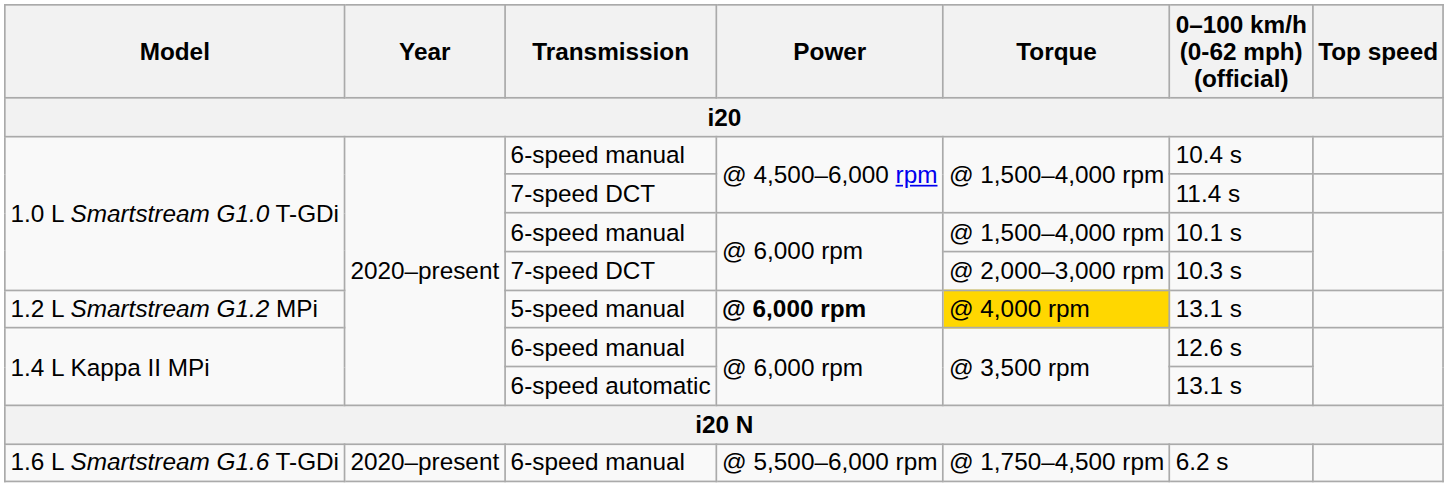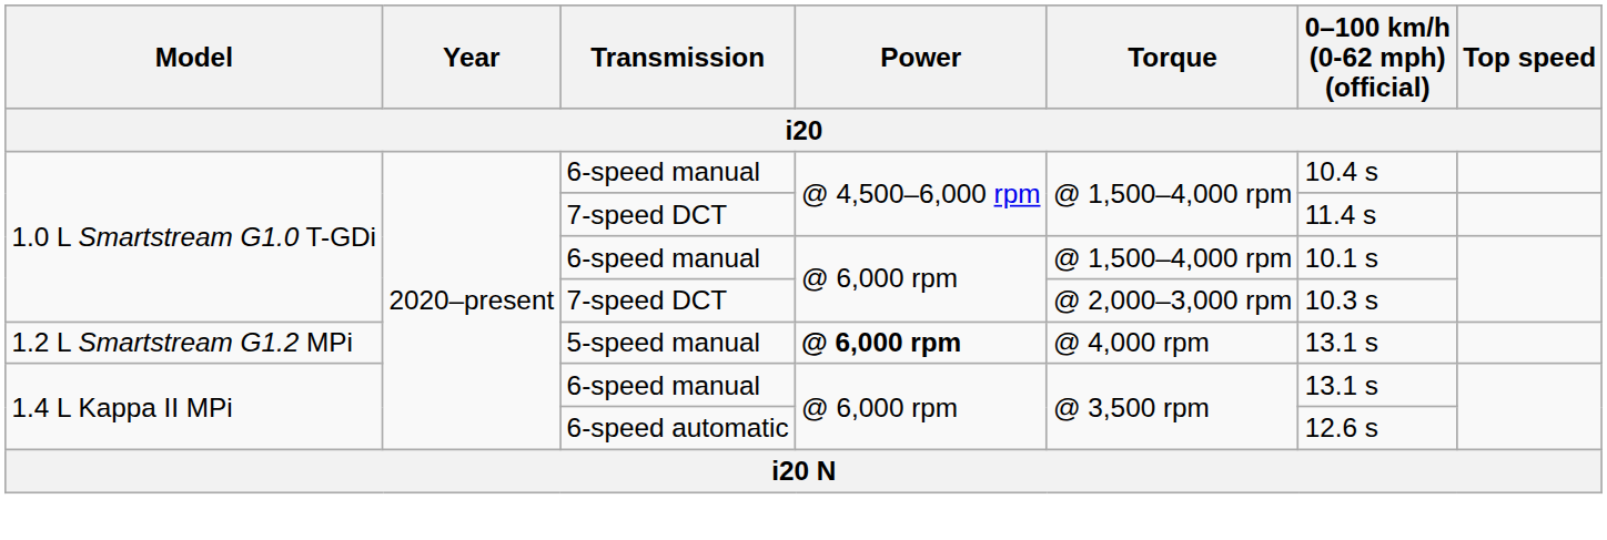1.2 L Smartstream G1.2 MPi | Torque: gold background -> no background
1.4 L Kappa II MPi / 6-speed manual | 0–100 km/h (0-62 mph) (official): 12.6 s -> 13.1 s
1.4 L Kappa II MPi / 6-speed automatic | 0–100 km/h (0-62 mph) (official): 13.1 s -> 12.6 s
- row: 1.6 L Smartstream G1.6 T-GDi | 2020–present | 6-speed manual | @ 5,500–6,000 rpm | @ 1,750–4,500 rpm | 6.2 s
